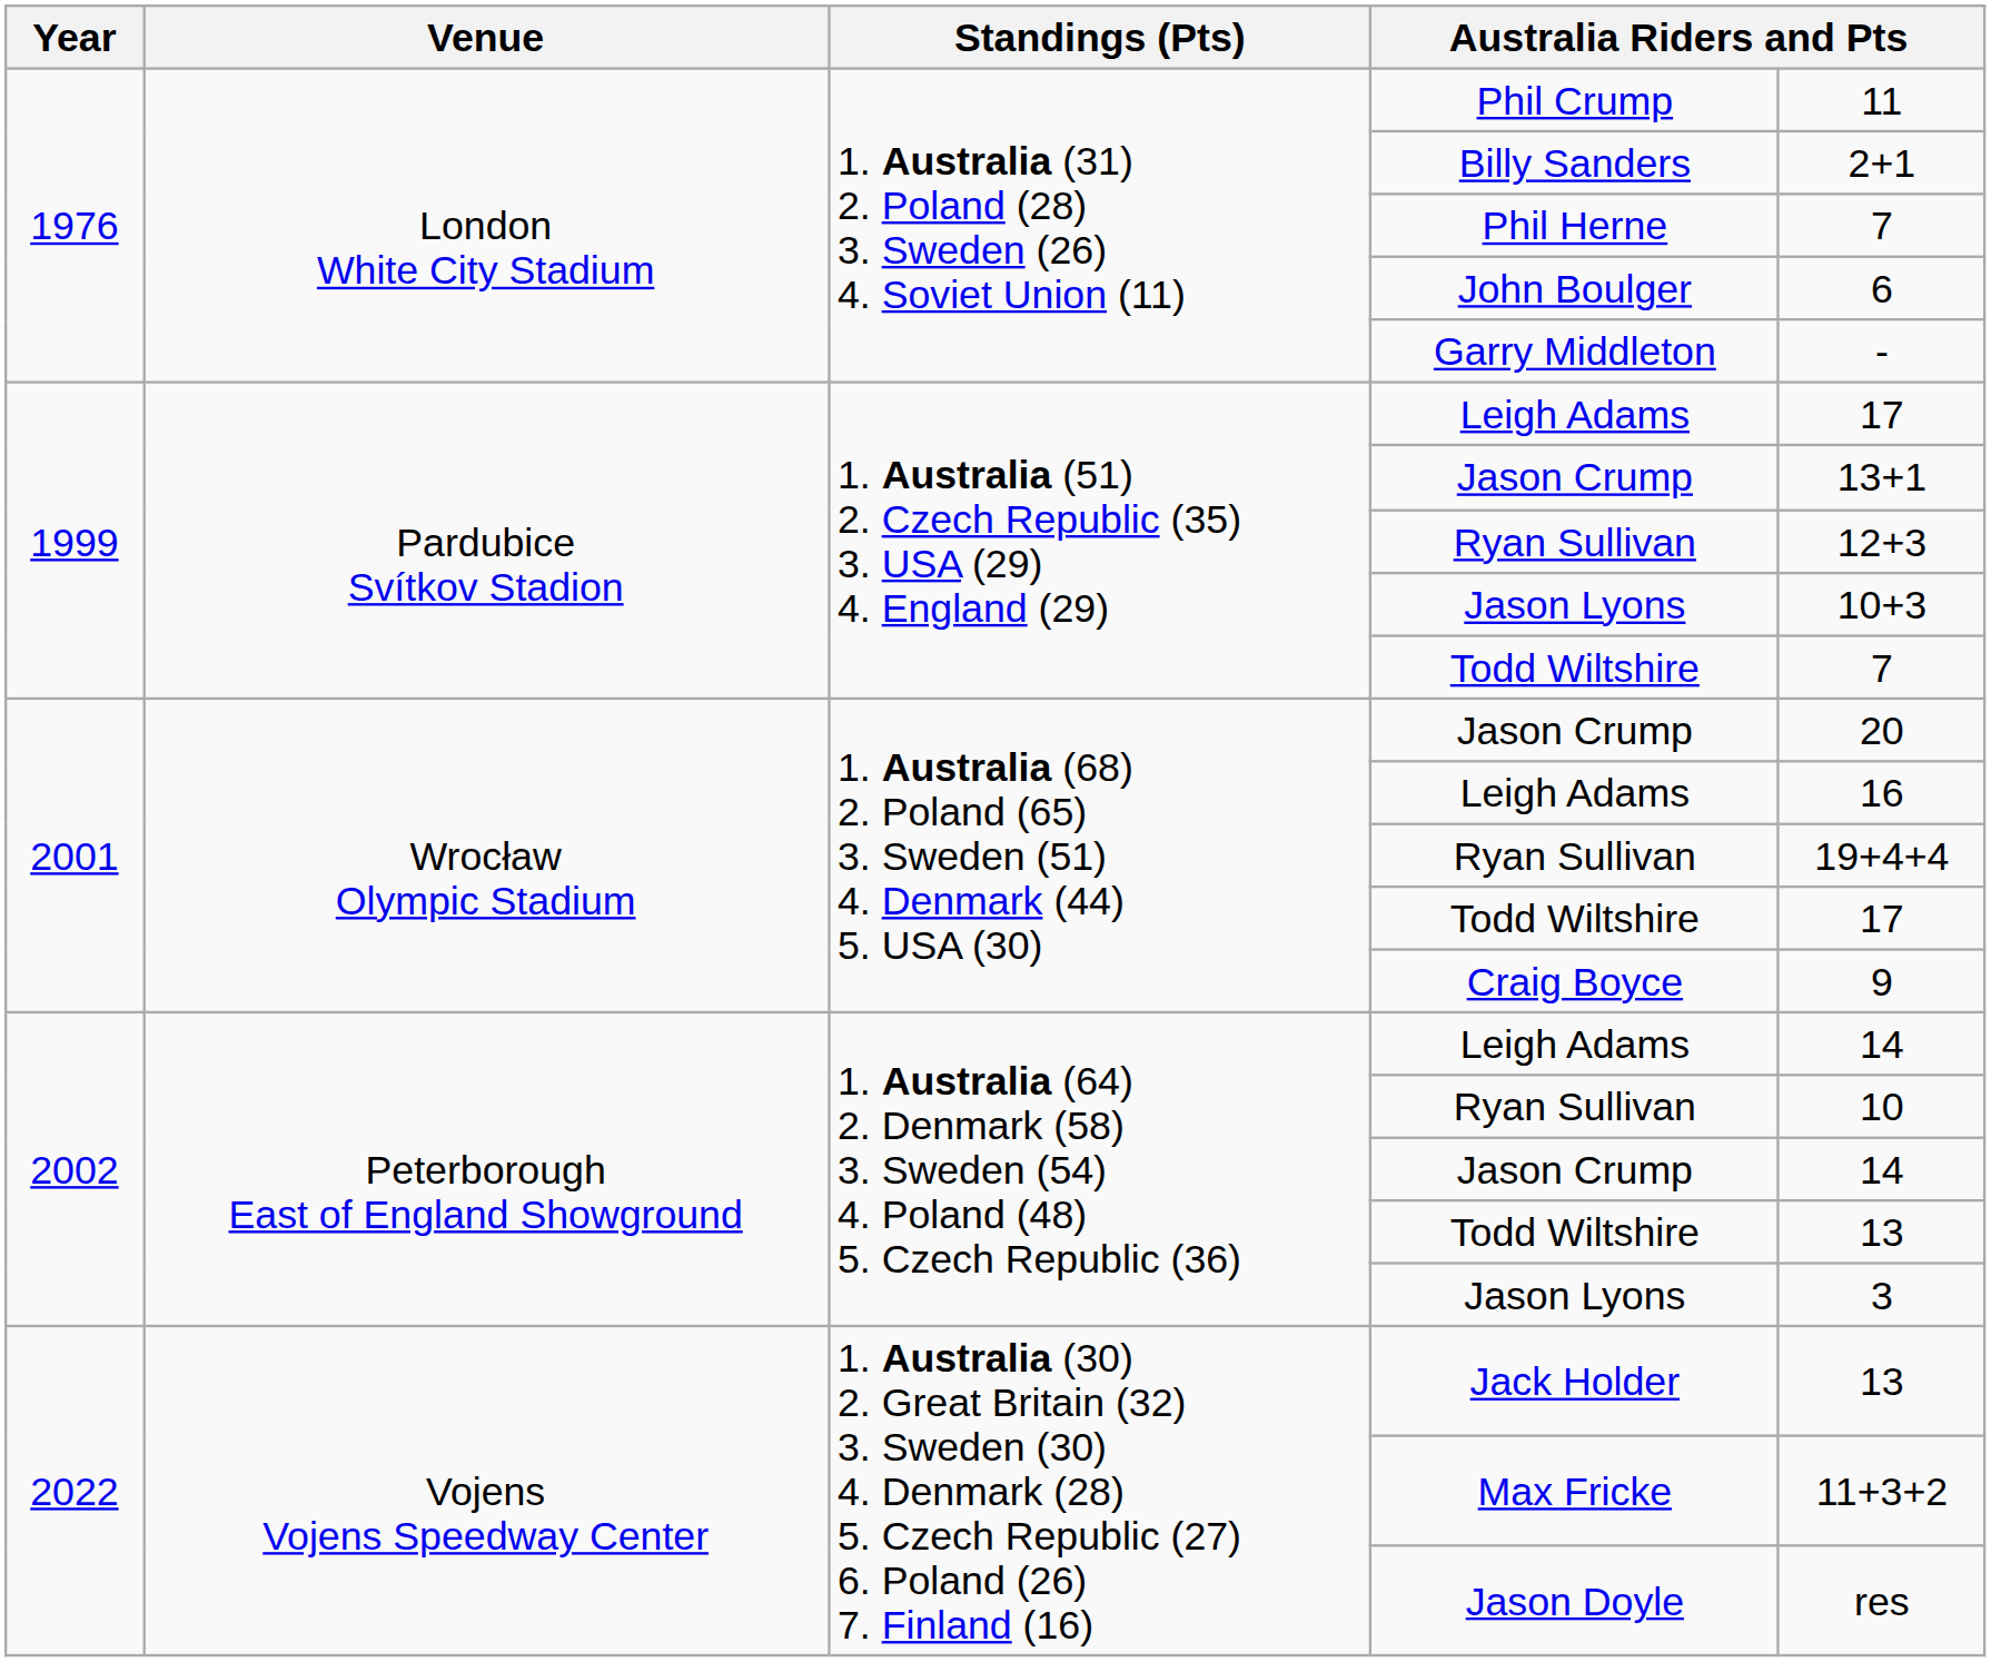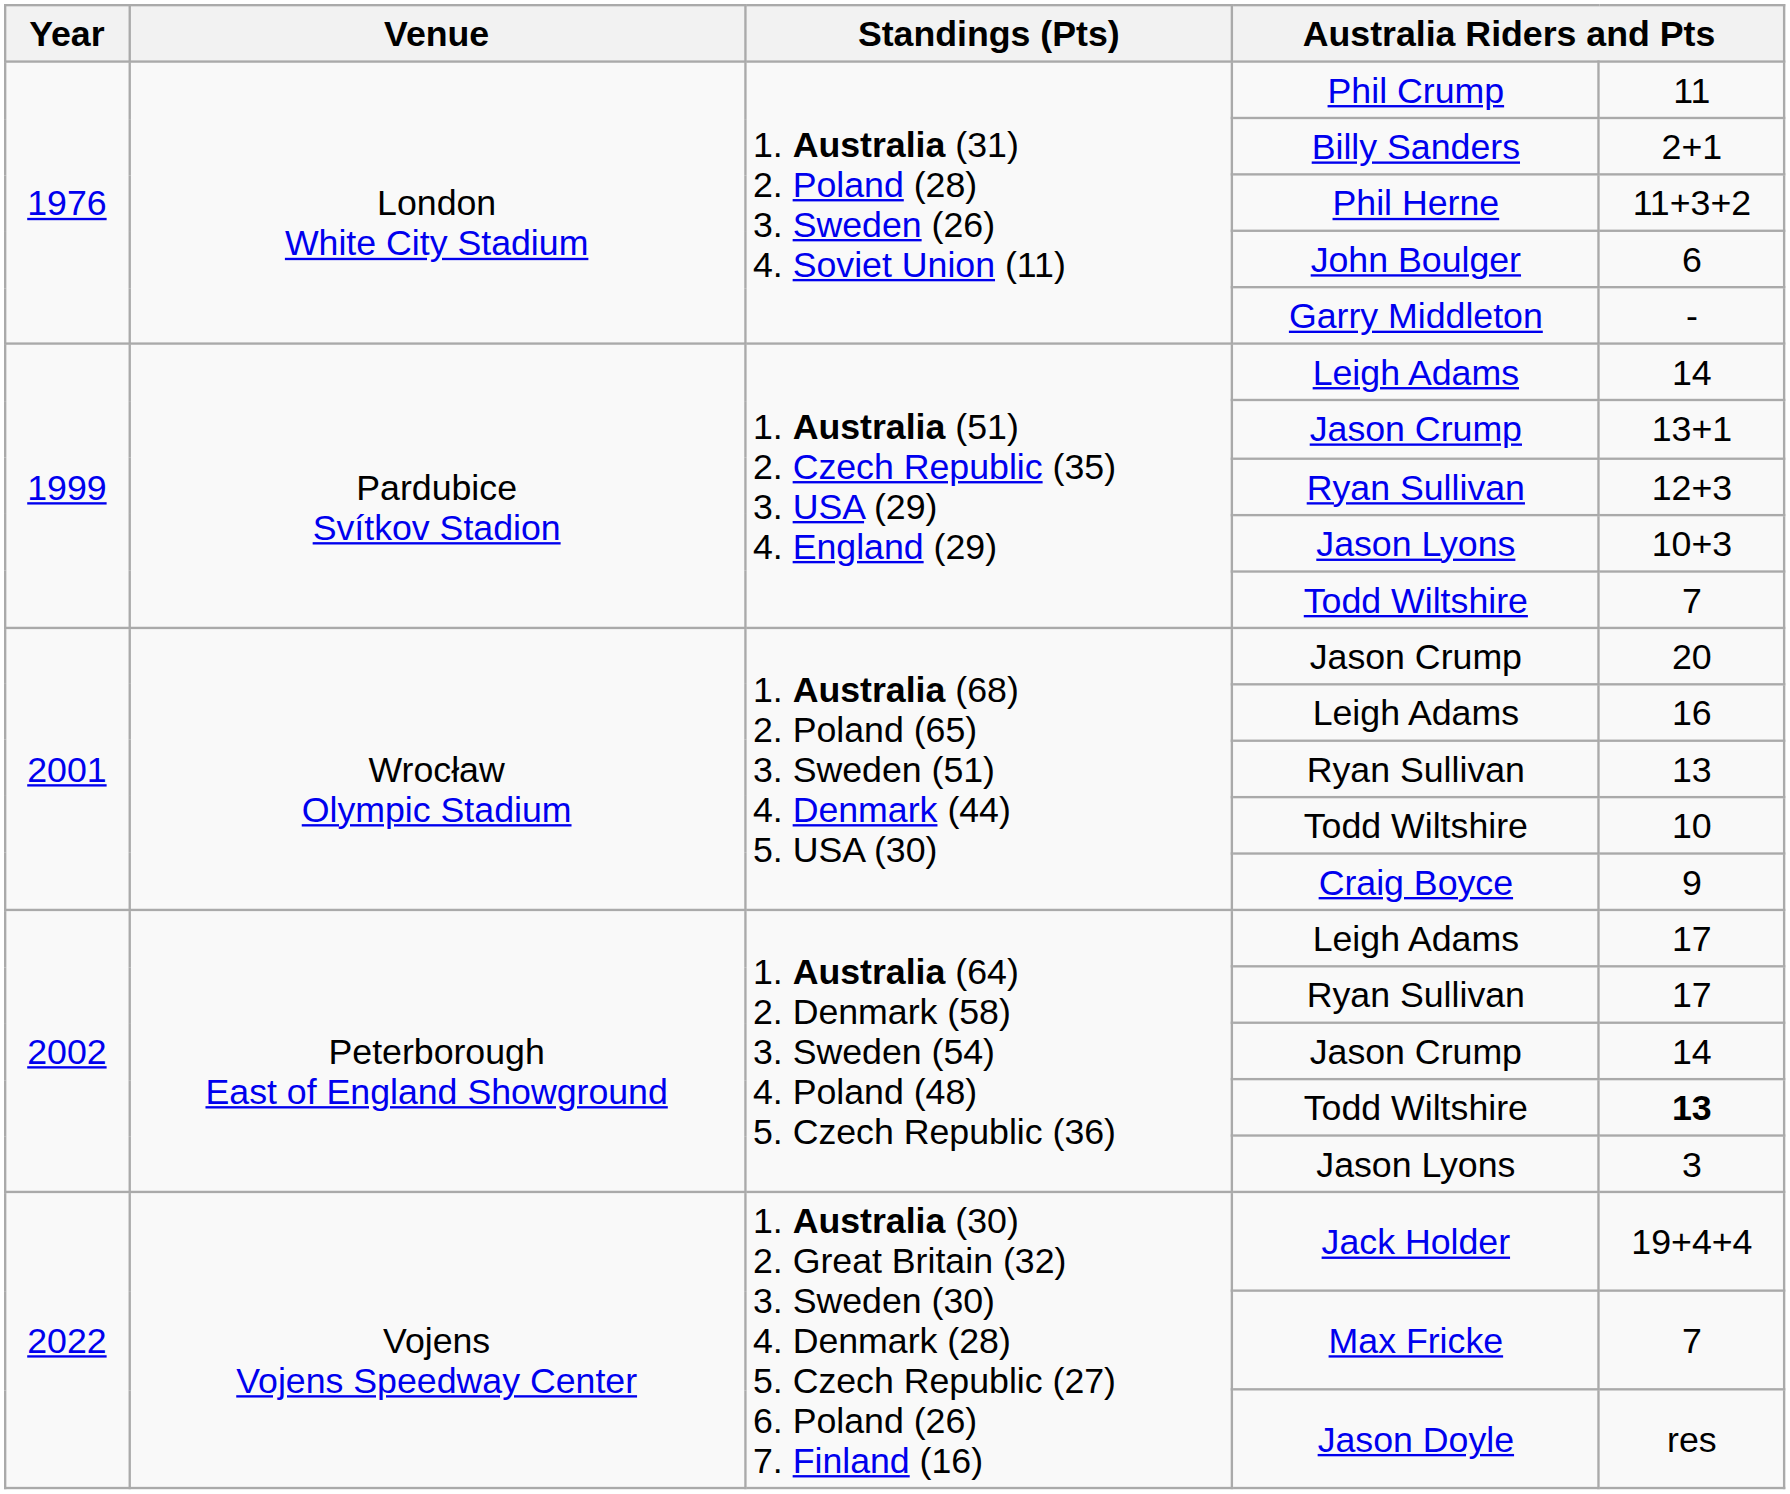Phil Herne | column 5: 7 -> 11+3+2
1999 / Leigh Adams | column 5: 17 -> 14
2001 / Ryan Sullivan | column 5: 19+4+4 -> 13
2001 / Todd Wiltshire | column 5: 17 -> 10
2002 / Leigh Adams | column 5: 14 -> 17
2002 / Ryan Sullivan | column 5: 10 -> 17
2002 / Todd Wiltshire | column 5: normal -> bold
Jack Holder | column 5: 13 -> 19+4+4
Max Fricke | column 5: 11+3+2 -> 7
